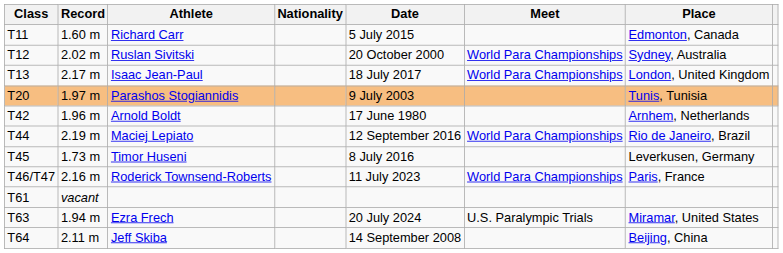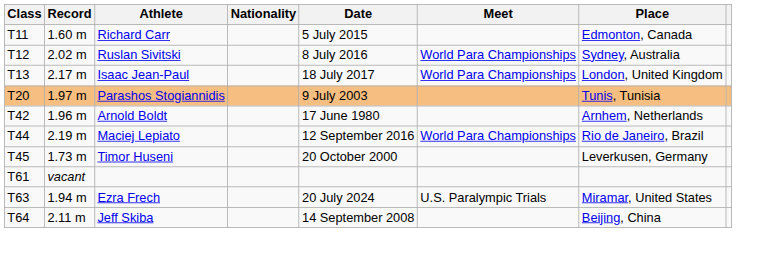Ruslan Sivitski | Date: 20 October 2000 -> 8 July 2016
Timor Huseni | Date: 8 July 2016 -> 20 October 2000
- row: T46/T47 | 2.16 m | Roderick Townsend-Roberts | 11 July 2023 | World Para Championships | Paris, France
